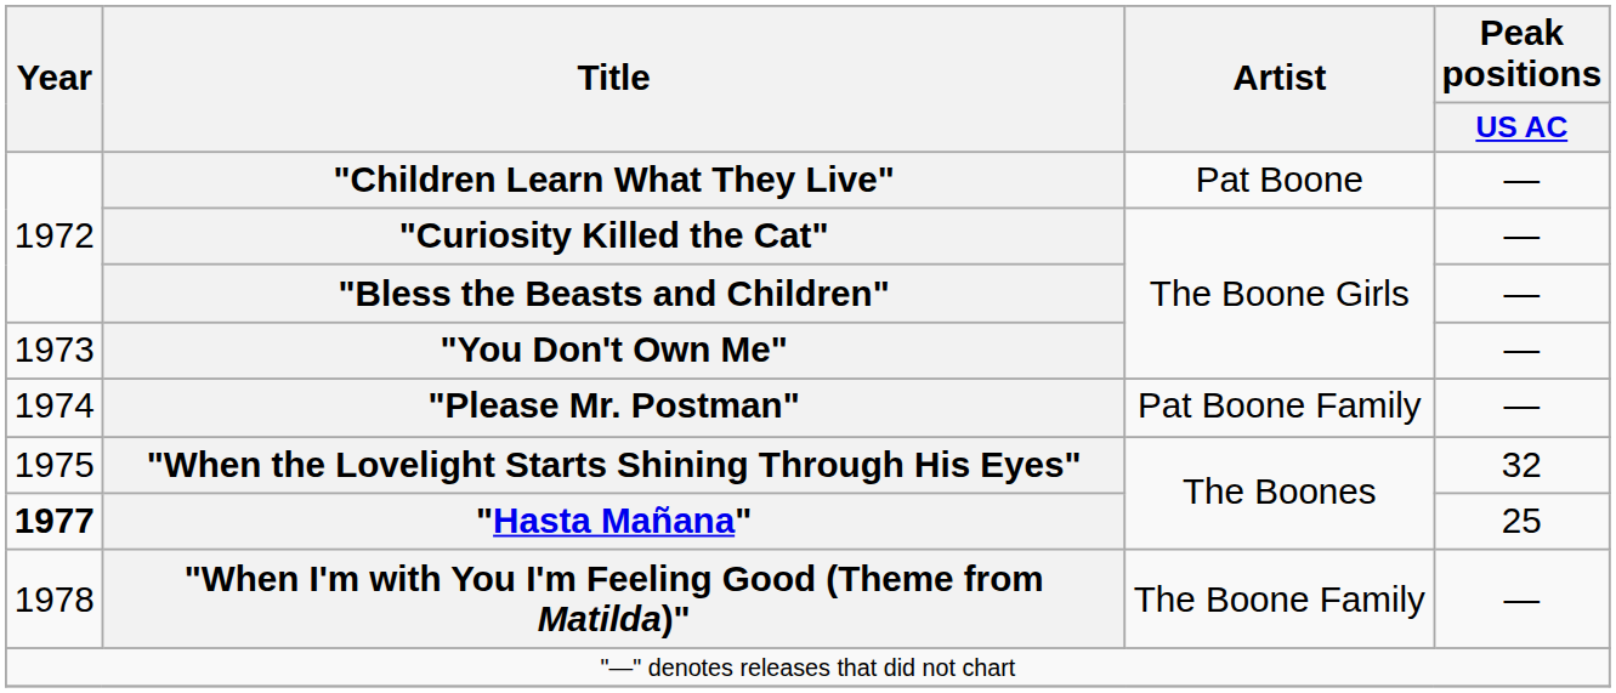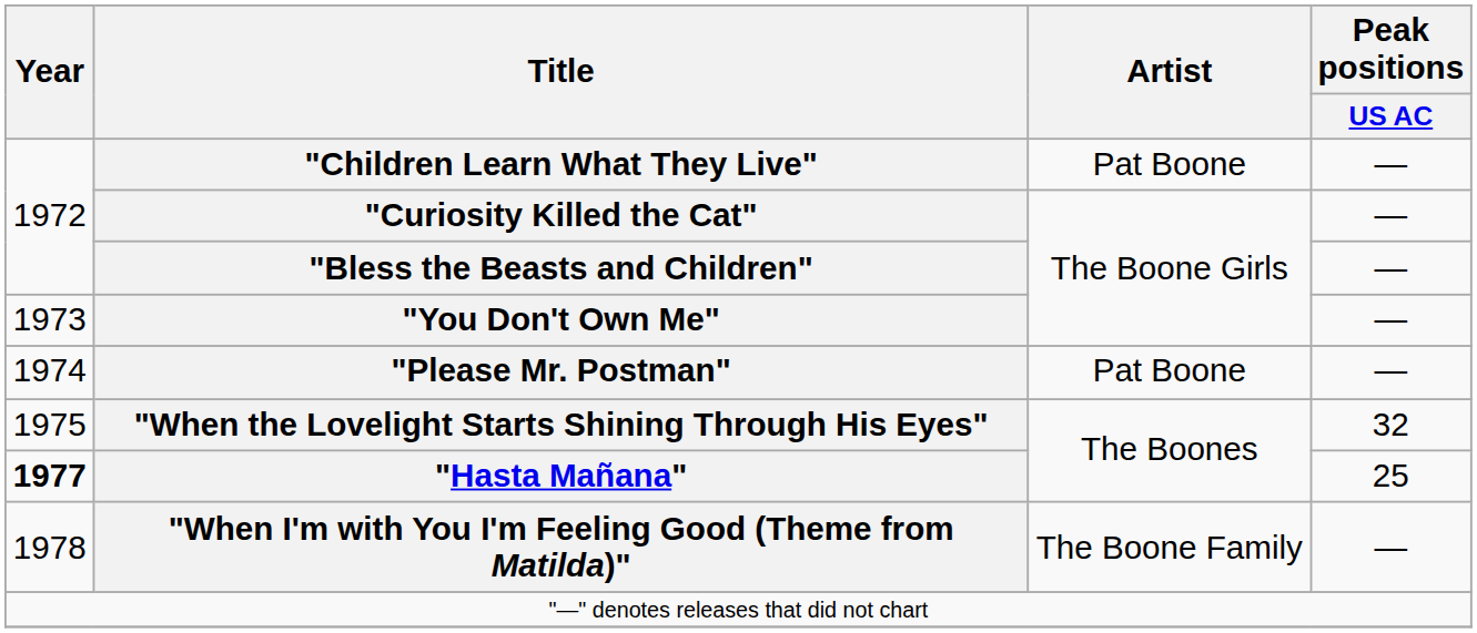"Please Mr. Postman" | Artist: Pat Boone Family -> Pat Boone
